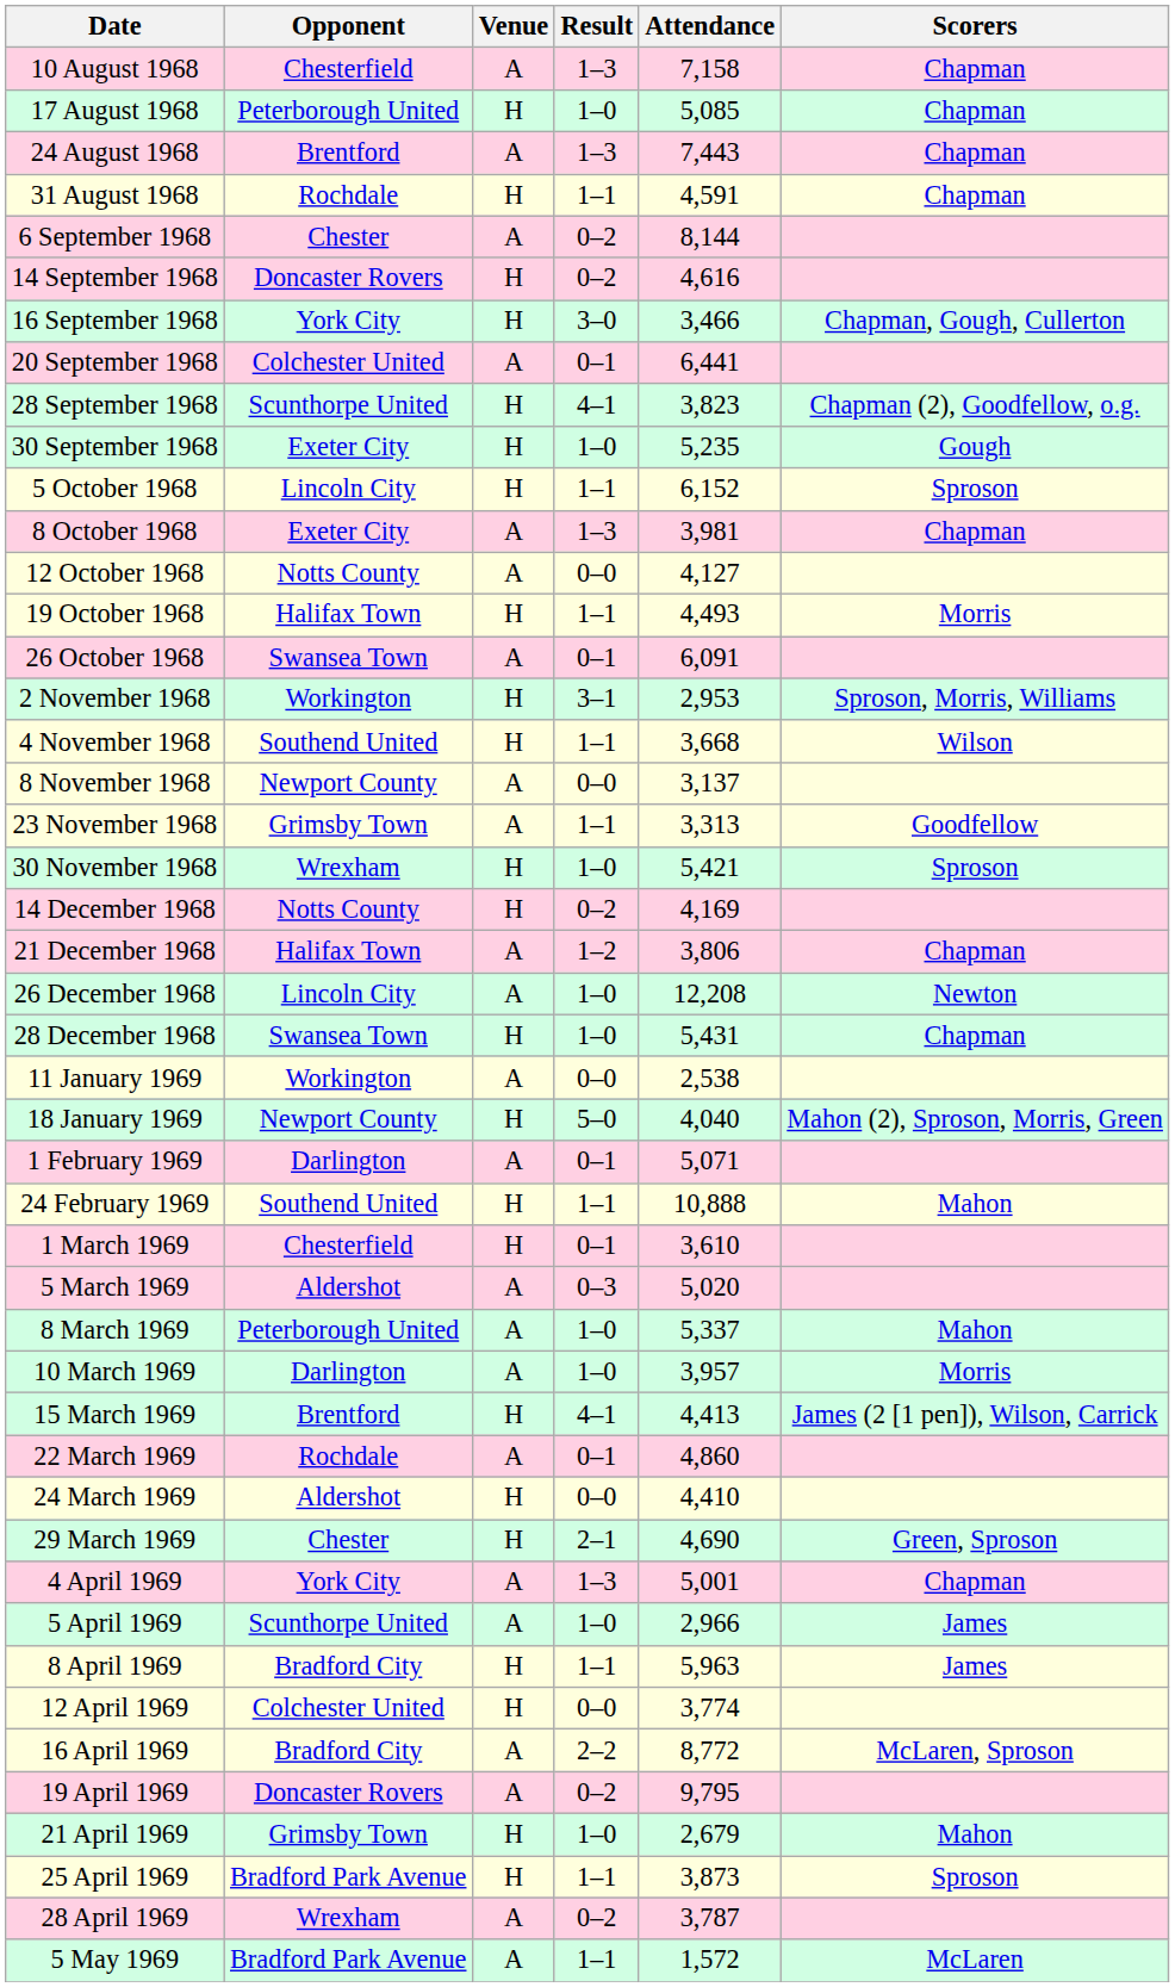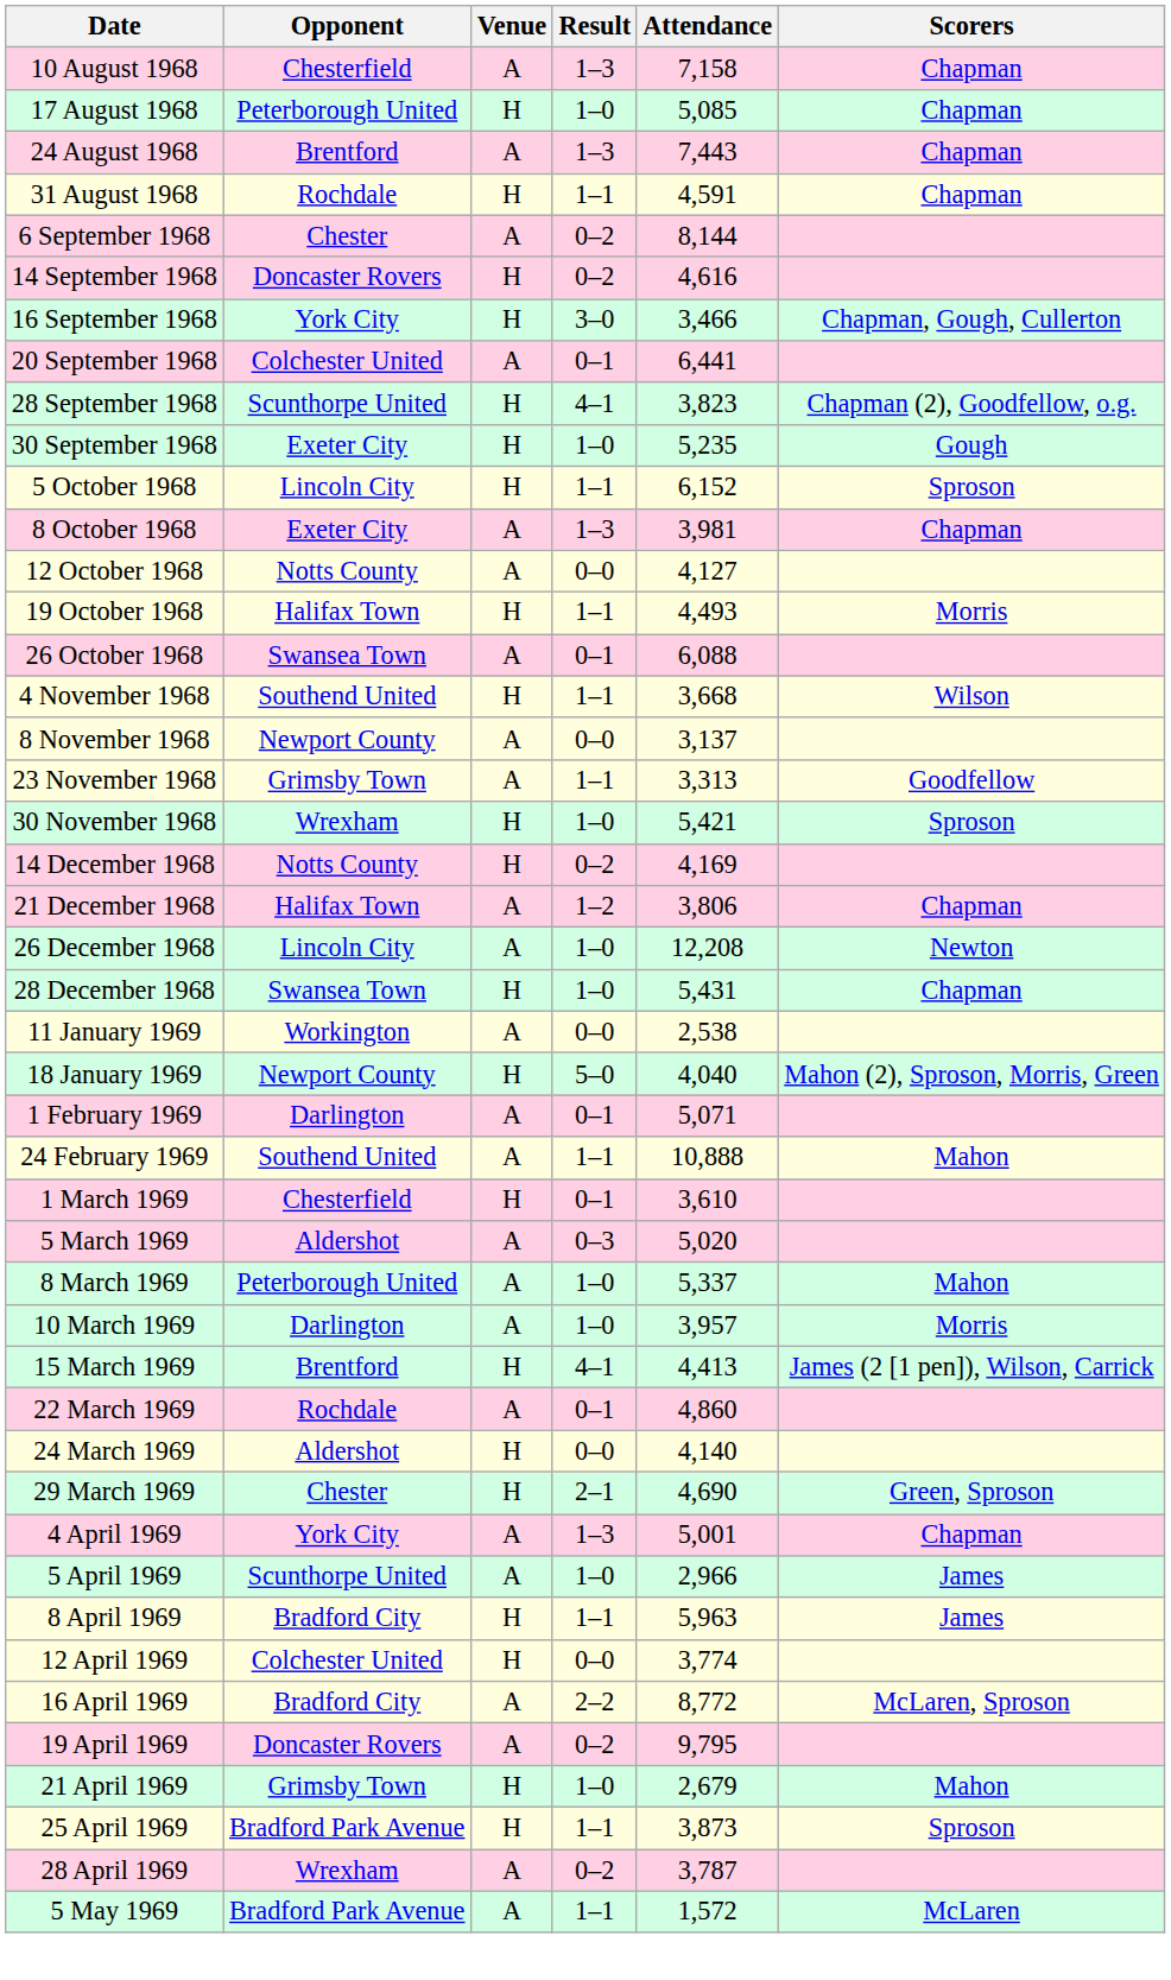26 October 1968 | Attendance: 6,091 -> 6,088
- row: 2 November 1968 | Workington | H | 3–1 | 2,953 | Sproson, Morris, Williams
24 February 1969 | Venue: H -> A
24 March 1969 | Attendance: 4,410 -> 4,140
